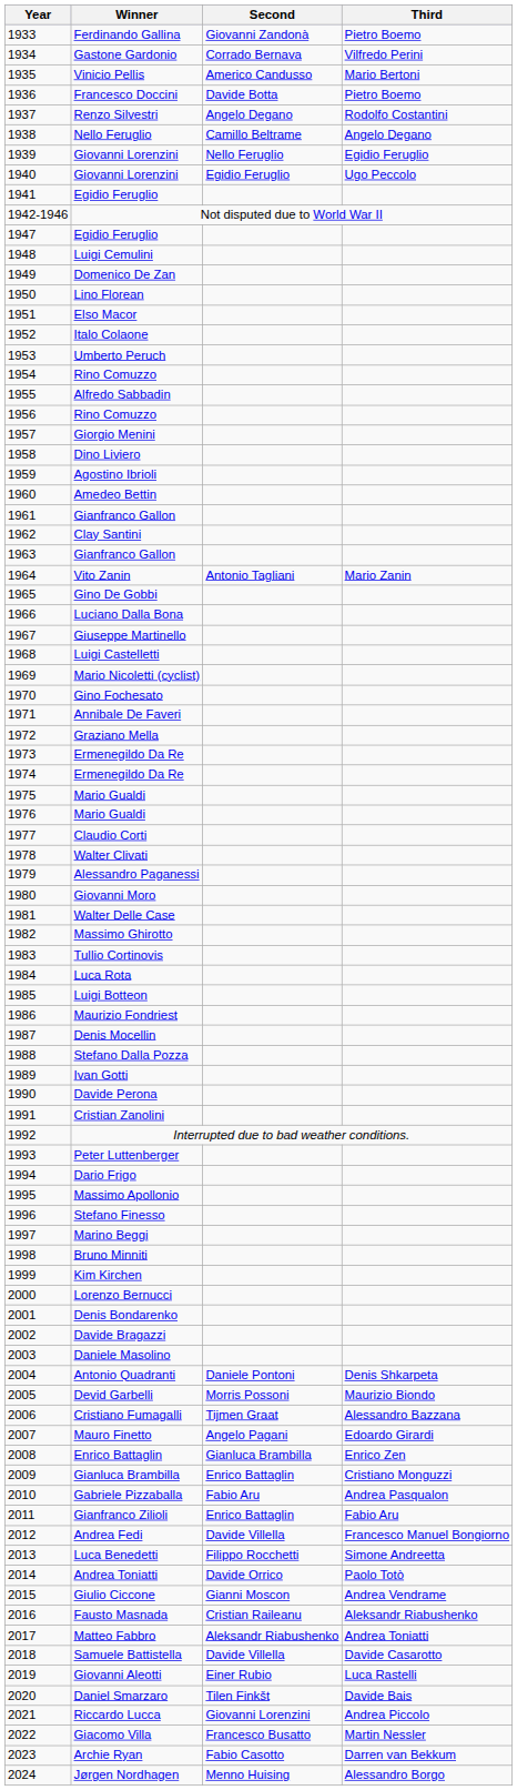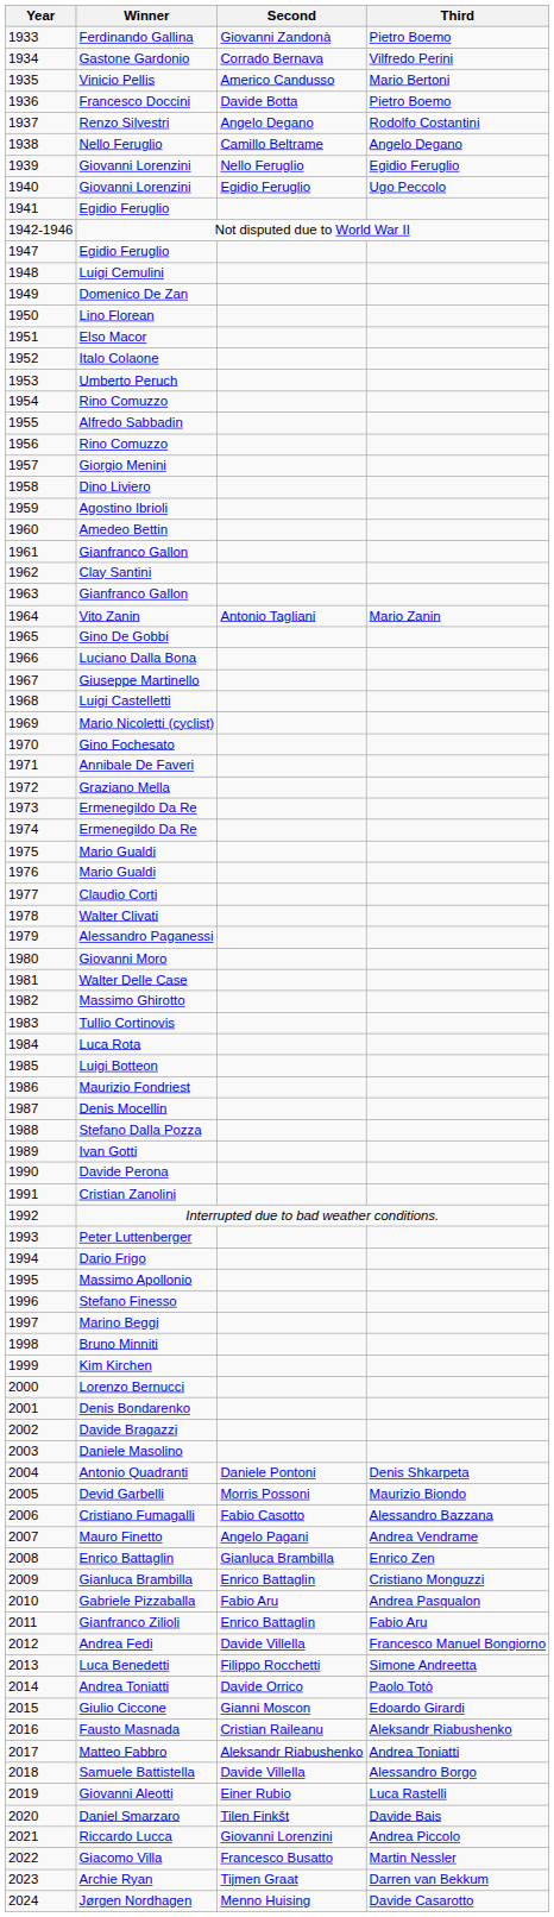Cristiano Fumagalli | Second: Tijmen Graat -> Fabio Casotto
Mauro Finetto | Third: Edoardo Girardi -> Andrea Vendrame
Giulio Ciccone | Third: Andrea Vendrame -> Edoardo Girardi
Samuele Battistella | Third: Davide Casarotto -> Alessandro Borgo
Archie Ryan | Second: Fabio Casotto -> Tijmen Graat
Jørgen Nordhagen | Third: Alessandro Borgo -> Davide Casarotto
